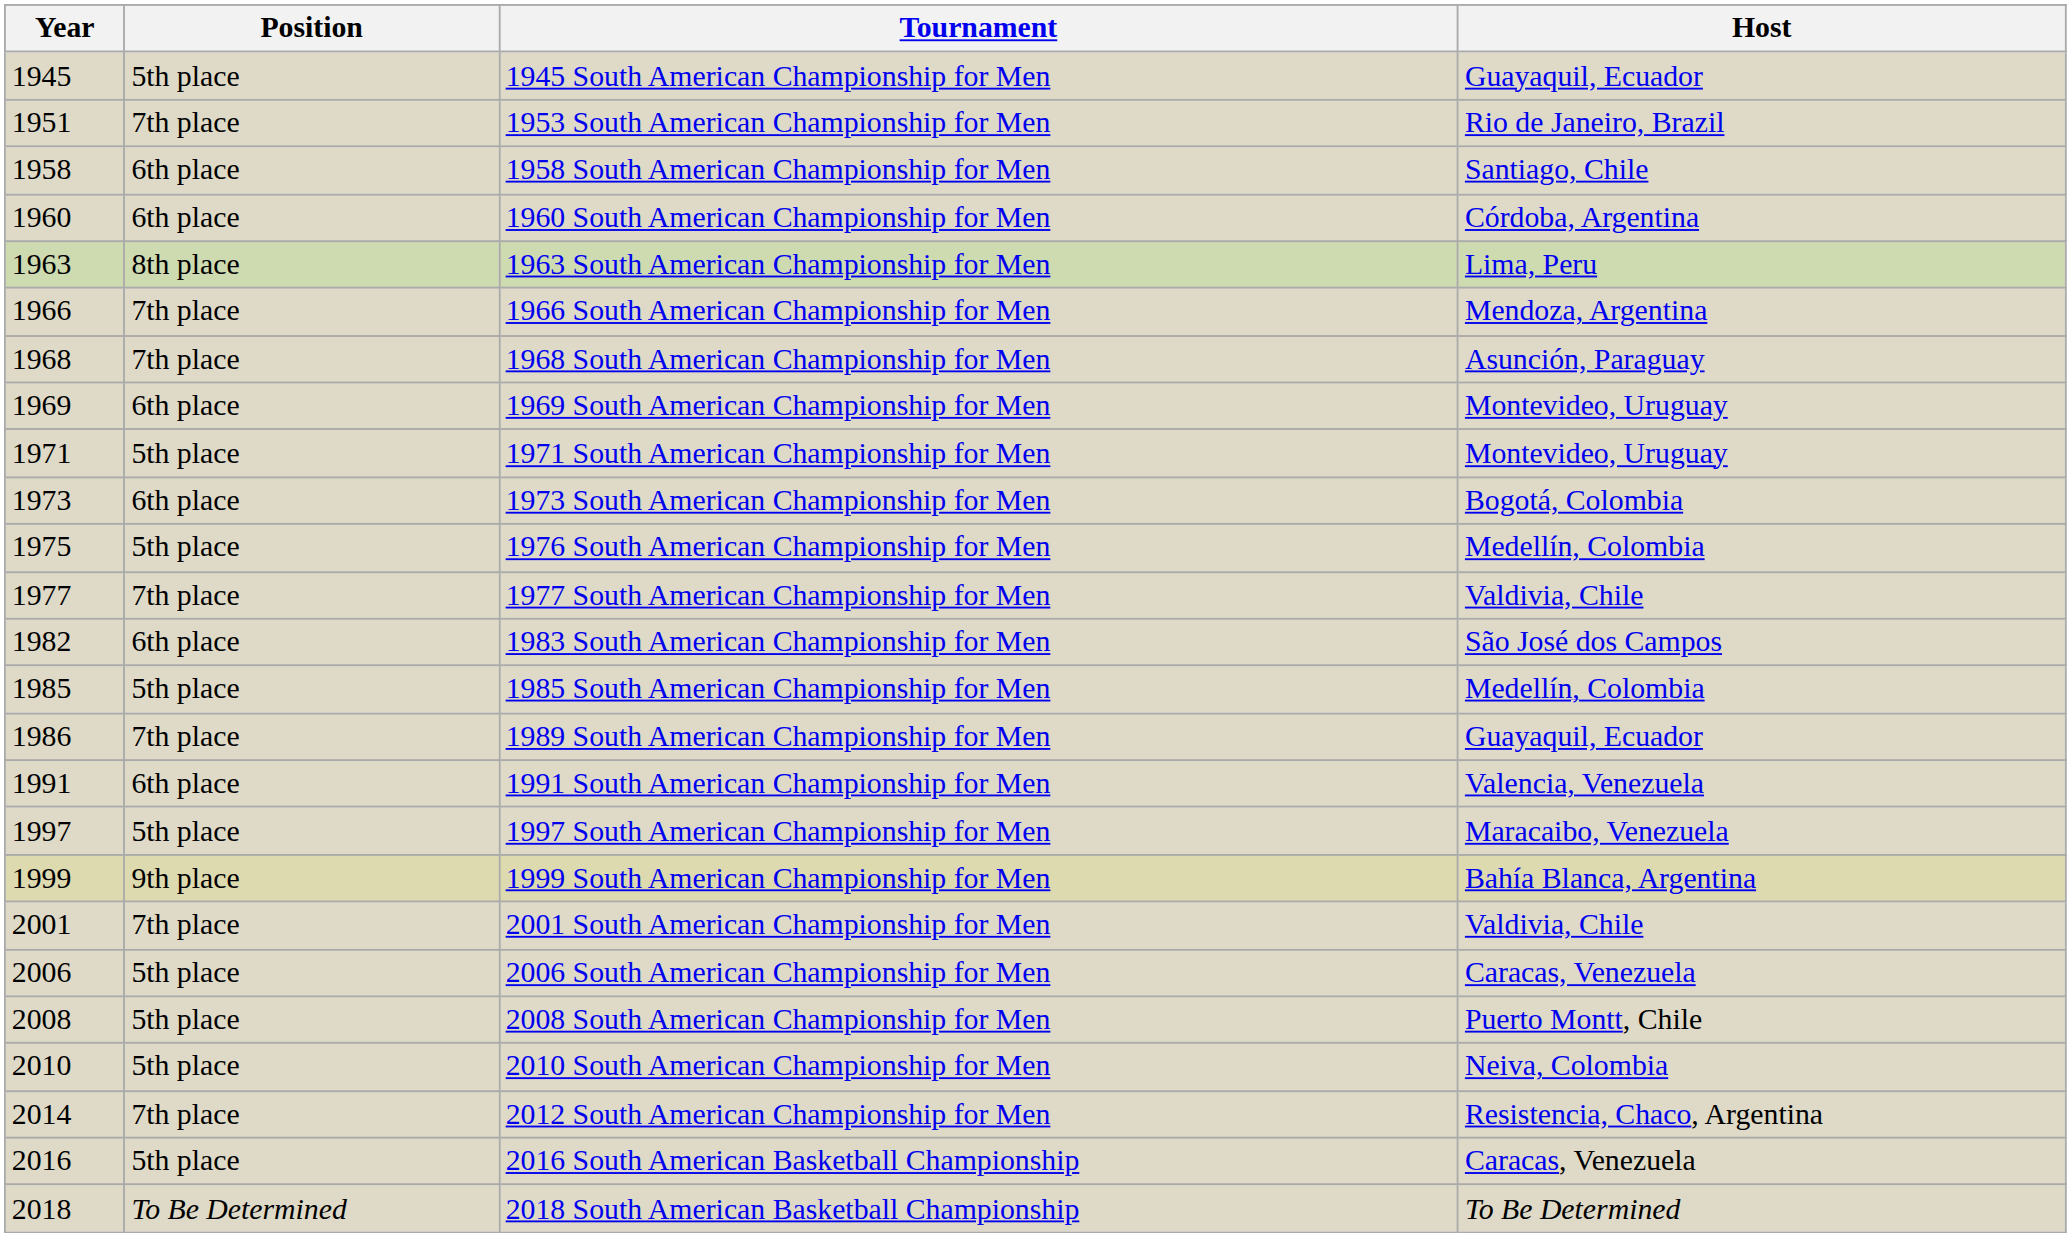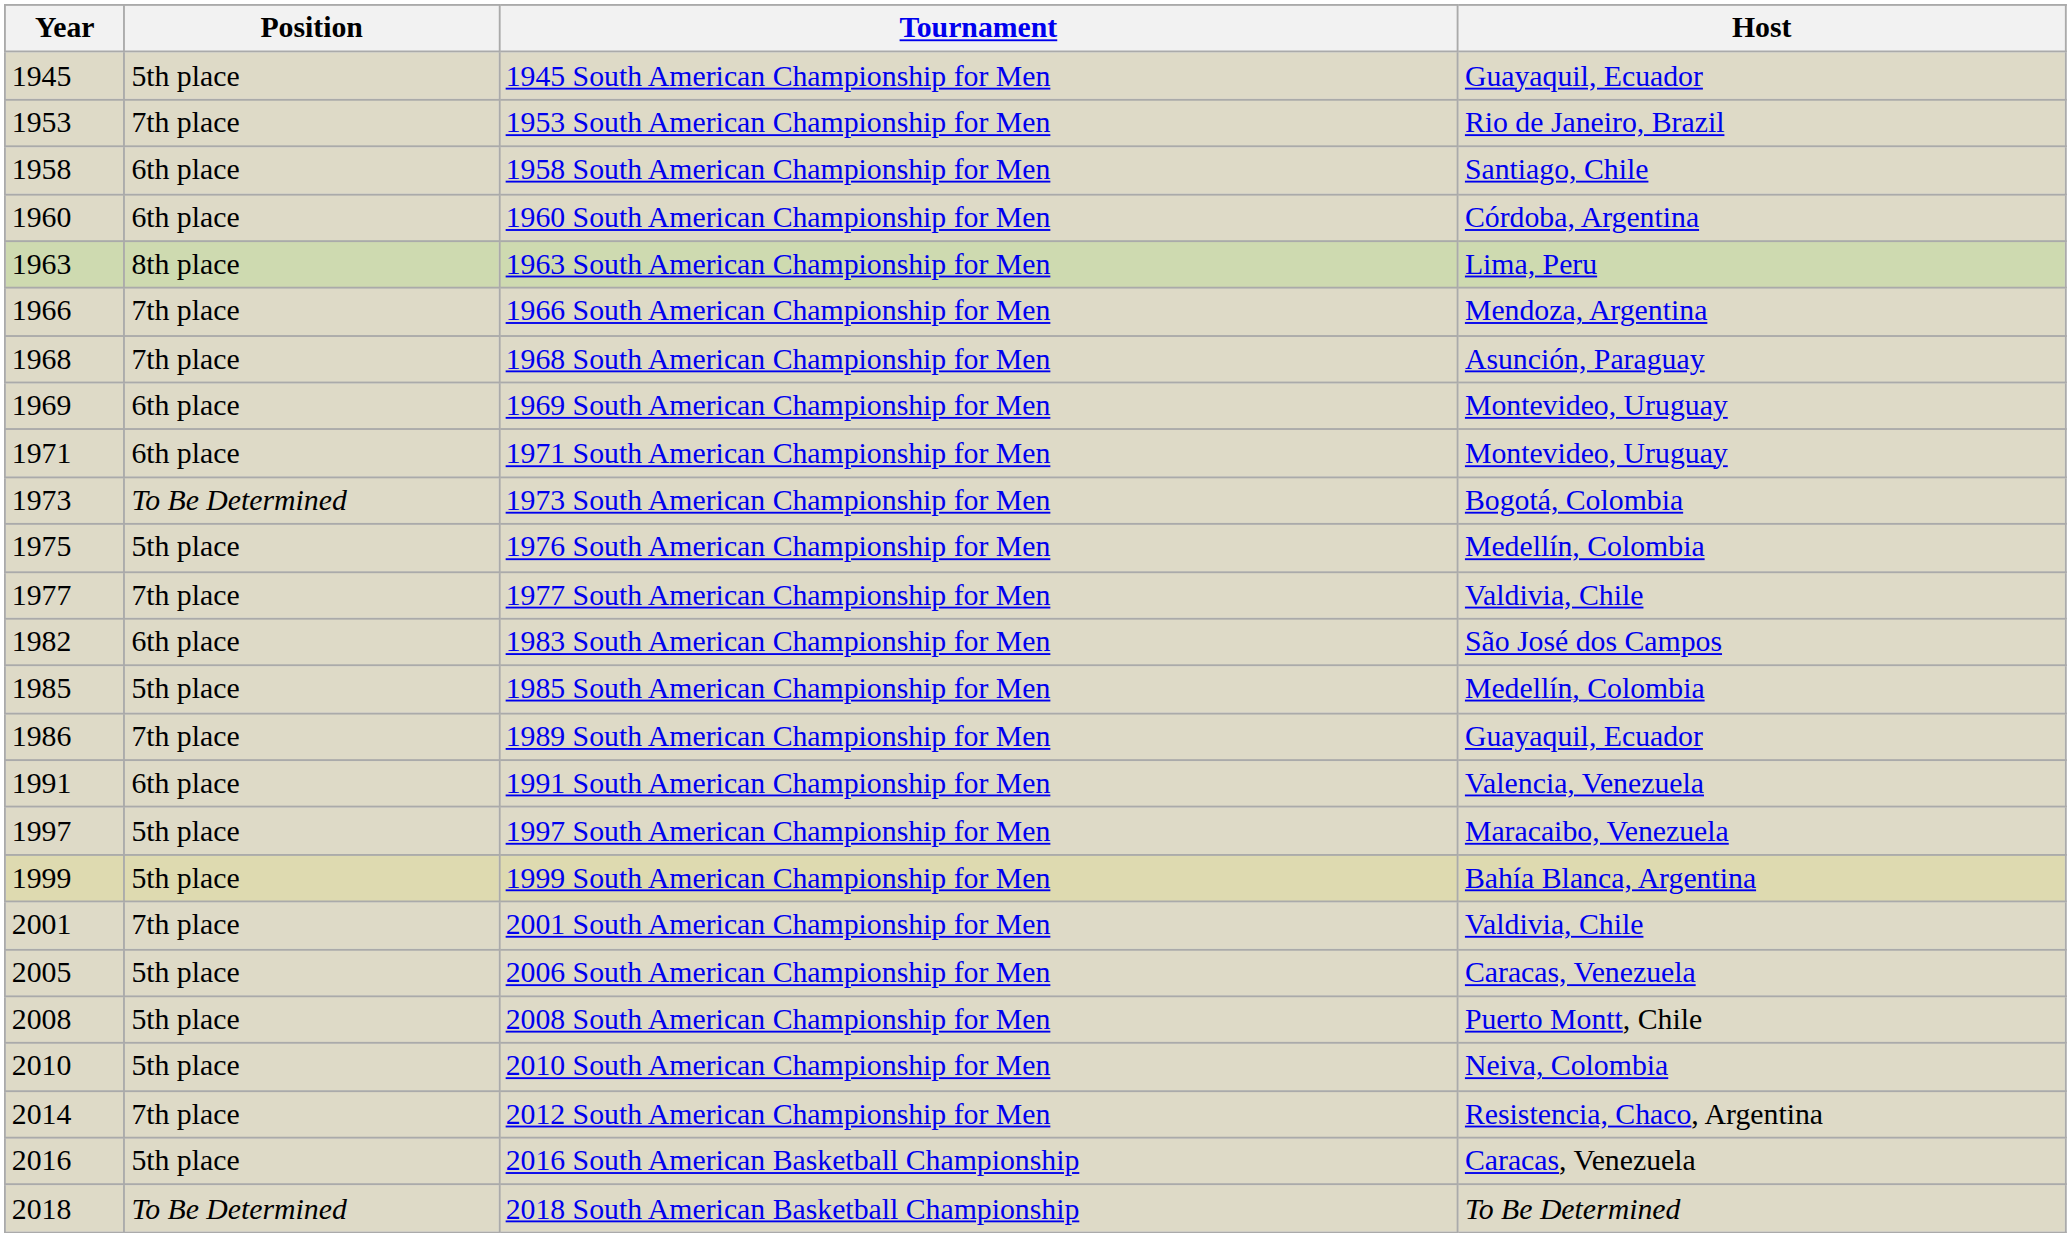1953 South American Championship for Men | Year: 1951 -> 1953
1971 South American Championship for Men | Position: 5th place -> 6th place
1973 South American Championship for Men | Position: 6th place -> To Be Determined
1999 South American Championship for Men | Position: 9th place -> 5th place
2006 South American Championship for Men | Year: 2006 -> 2005
